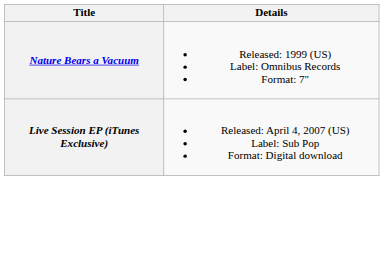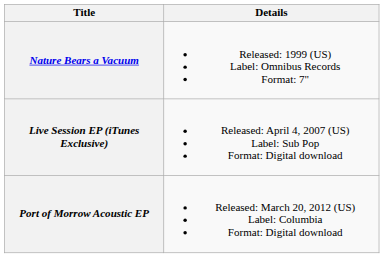+ row: Port of Morrow Acoustic EP | Released: March 20, 2012 (US) Label: Columbia Format: Digital download
